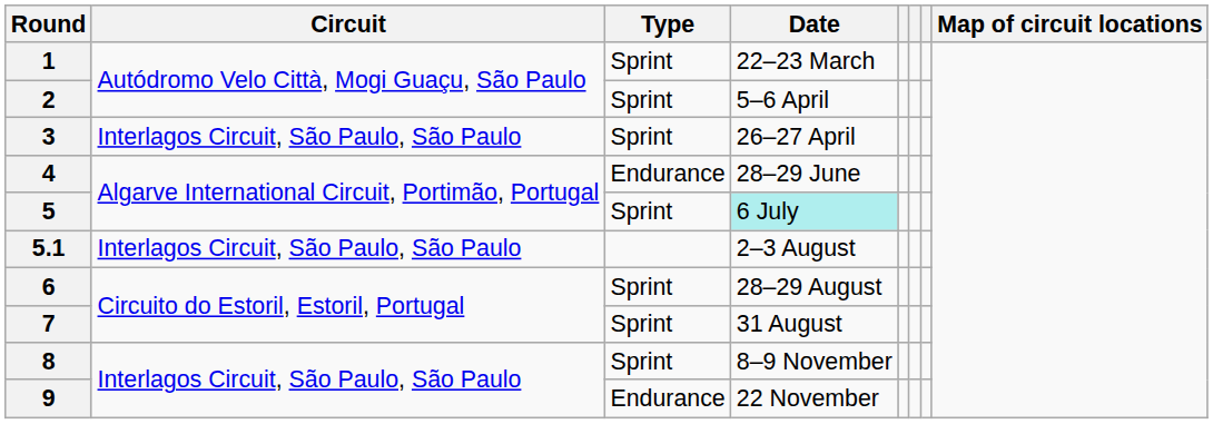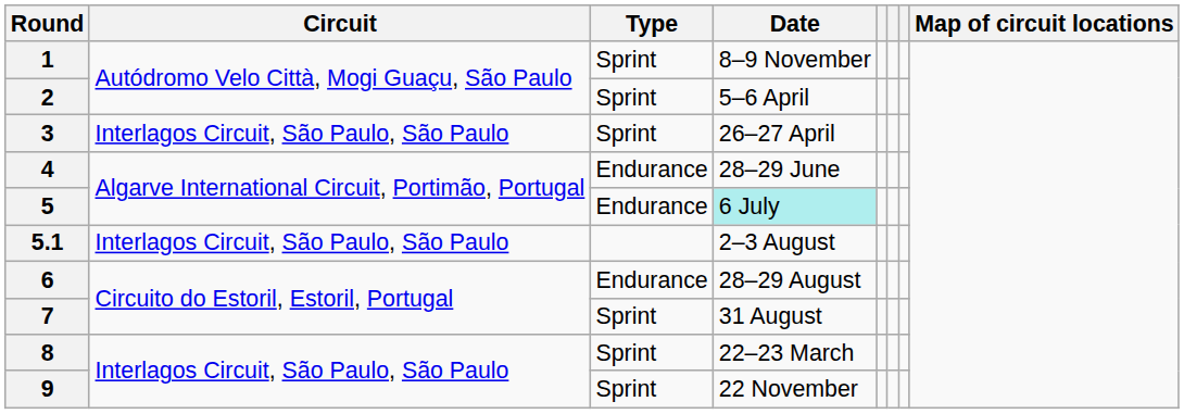1 | Date: 22–23 March -> 8–9 November
5 | Type: Sprint -> Endurance
6 | Type: Sprint -> Endurance
8 | Date: 8–9 November -> 22–23 March
9 | Type: Endurance -> Sprint
